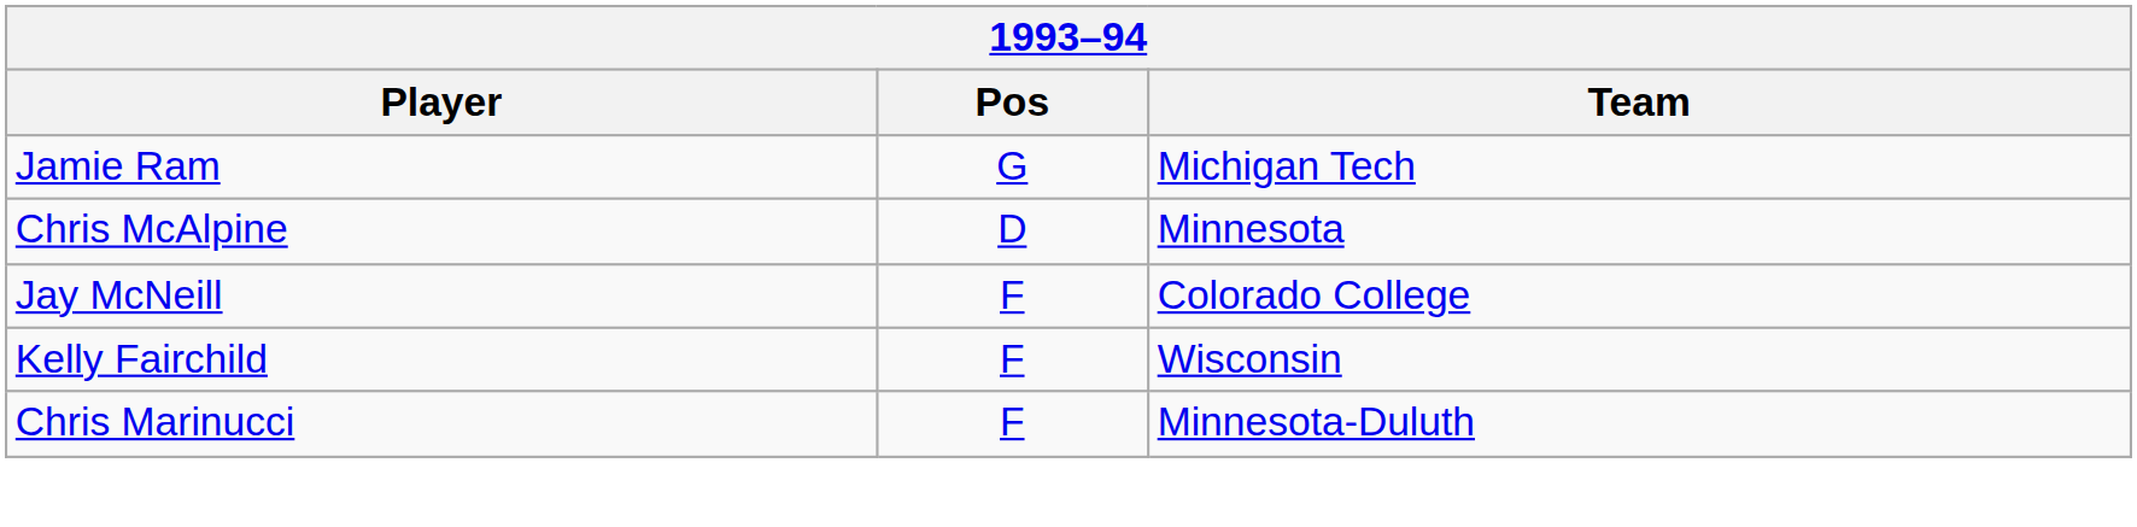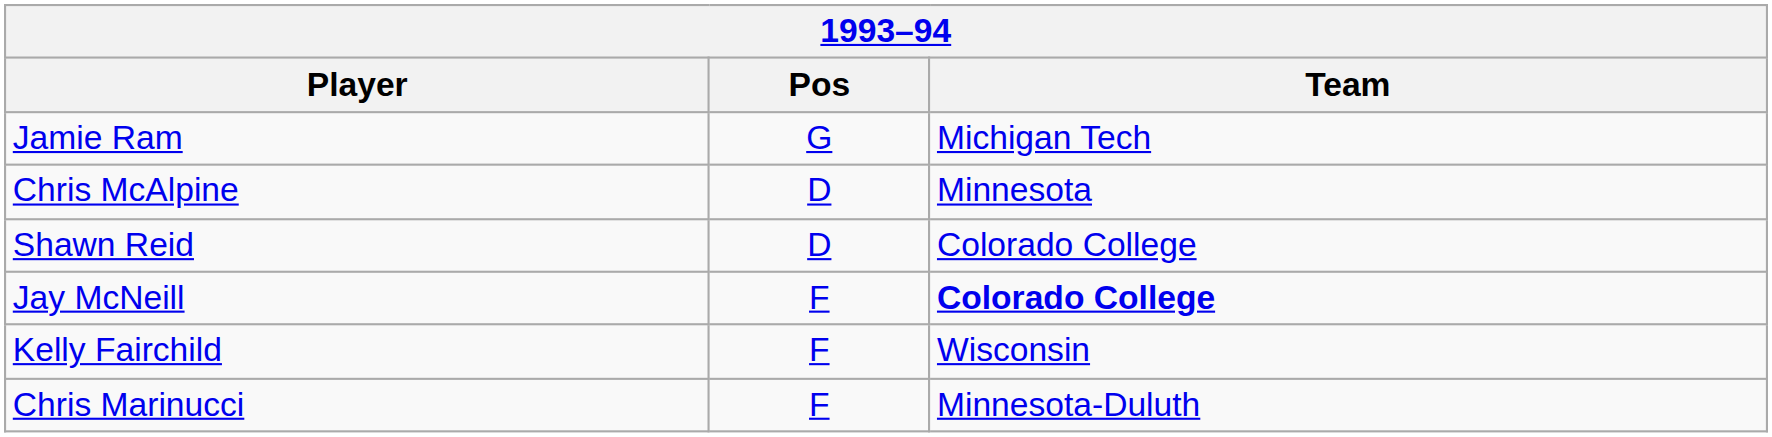+ row: Shawn Reid | D | Colorado College
Jay McNeill | Team: normal -> bold
